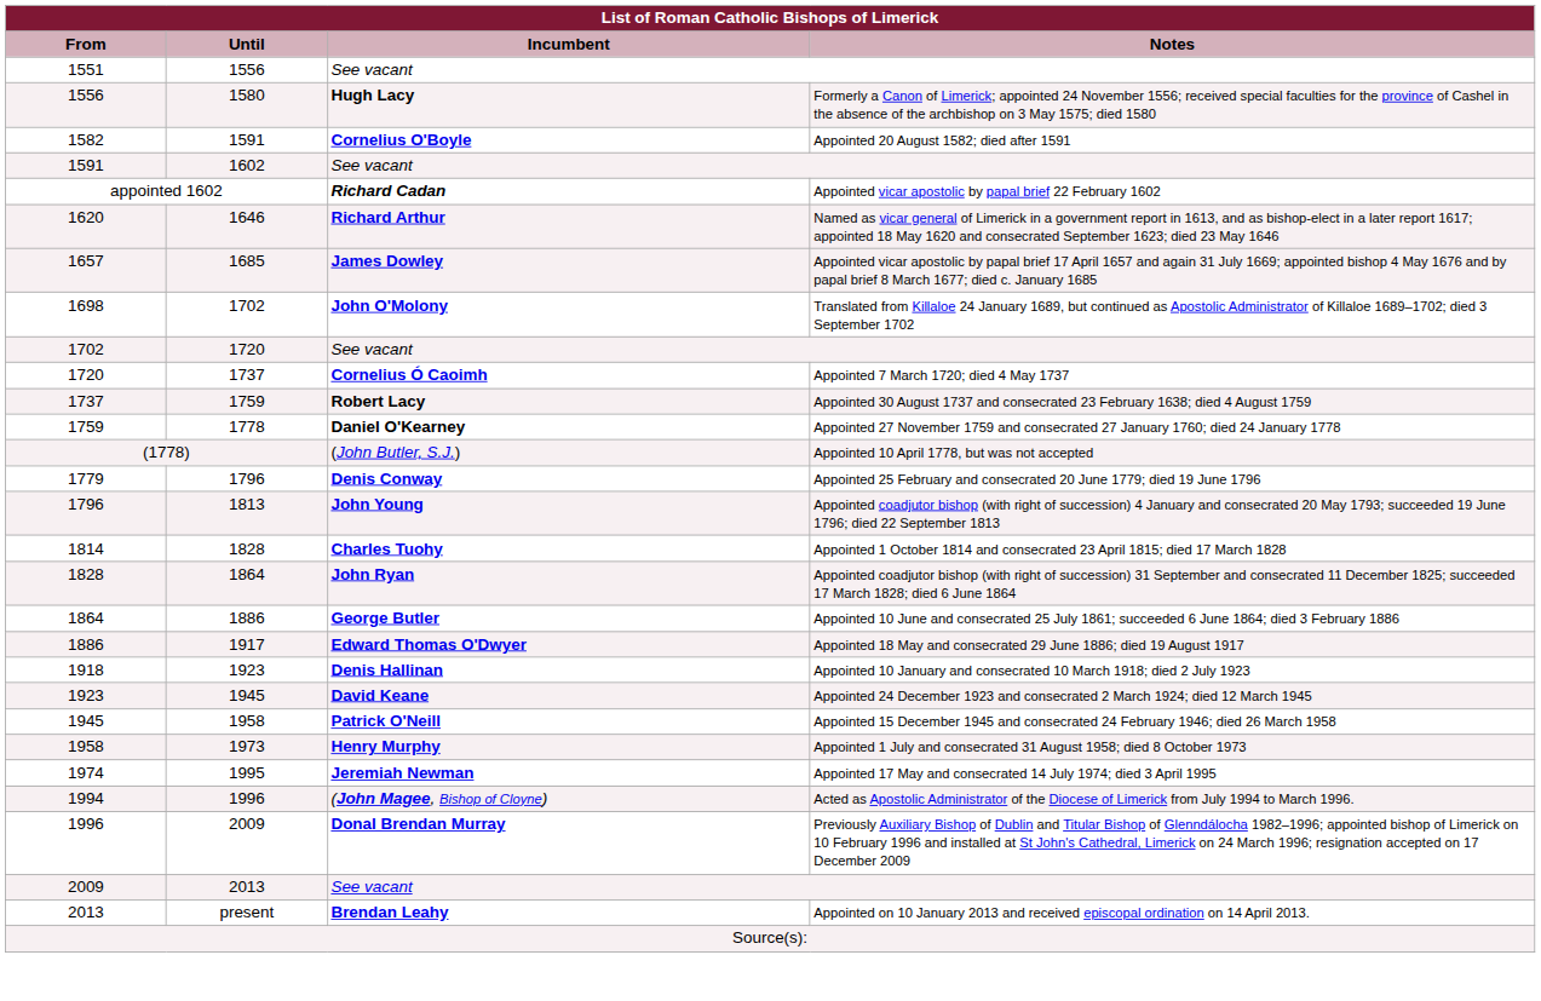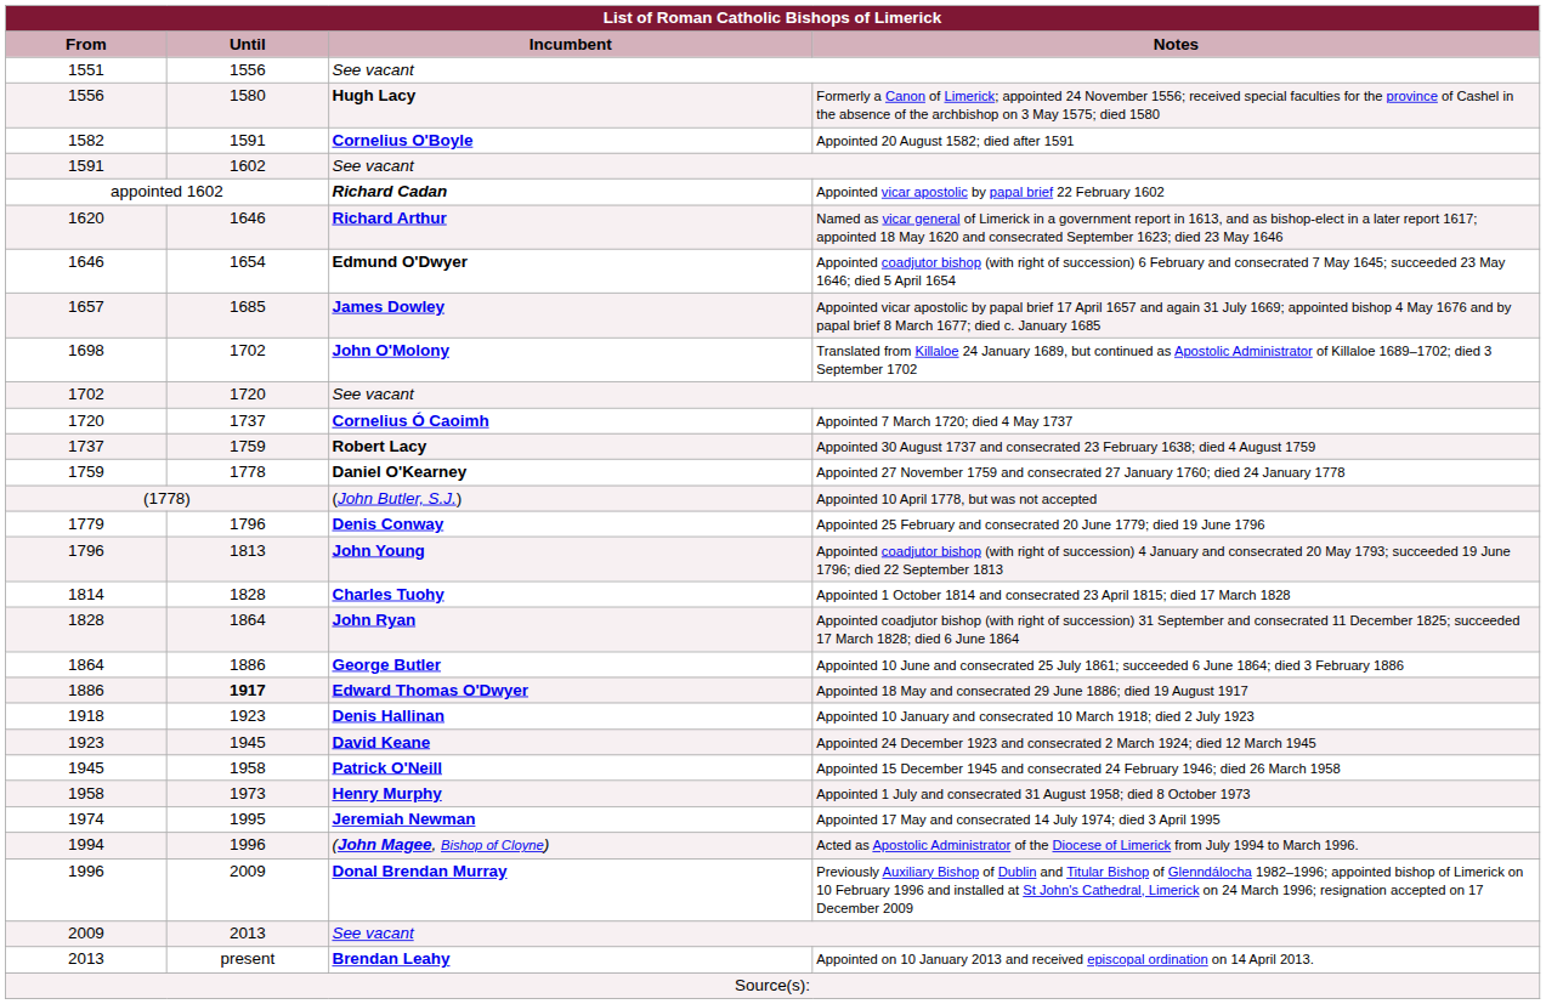+ row: 1646 | 1654 | Edmund O'Dwyer | Appointed coadjutor bishop (with right of succession) 6 February and consecrated 7 May 1645; succeeded 23 May 1646; died 5 April 1654
Edward Thomas O'Dwyer | Until: normal -> bold
